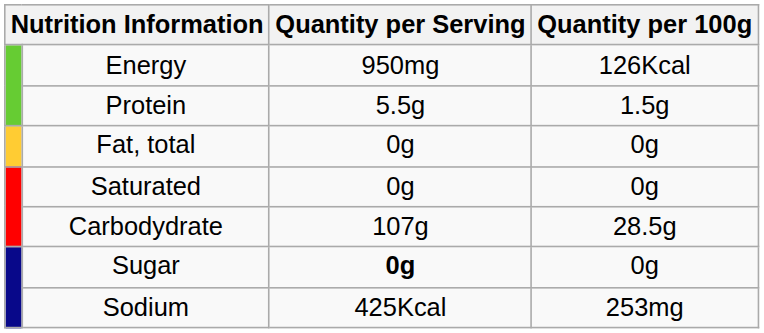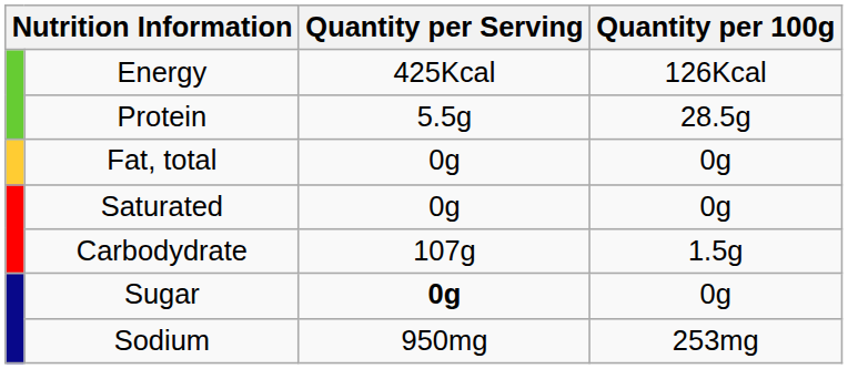Energy | Quantity per Serving: 950mg -> 425Kcal
Protein | Quantity per 100g: 1.5g -> 28.5g
Carbodydrate | Quantity per 100g: 28.5g -> 1.5g
Sodium | Quantity per Serving: 425Kcal -> 950mg
